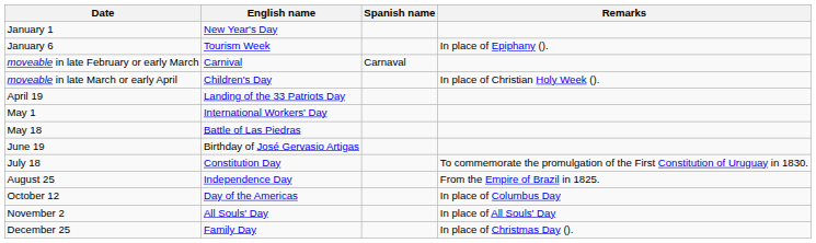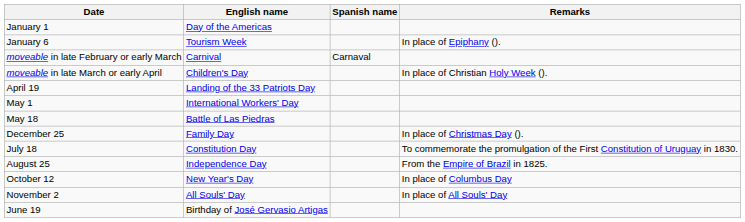January 1 | English name: New Year's Day -> Day of the Americas
rows swapped: June 19 <-> December 25
October 12 | English name: Day of the Americas -> New Year's Day
